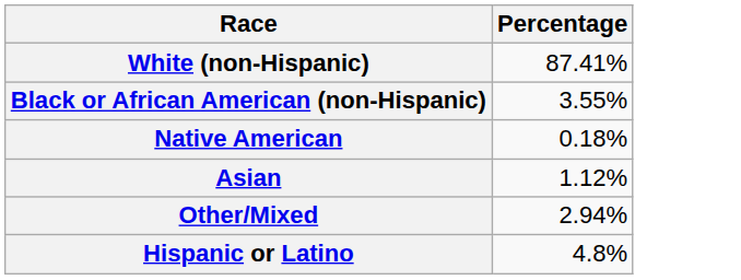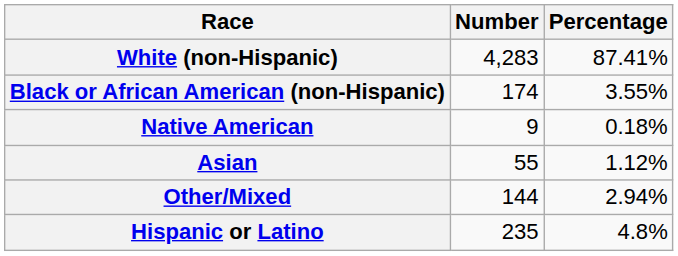+ column: Number | 4,283 | 174 | 9 | 55 | 144 | 235
